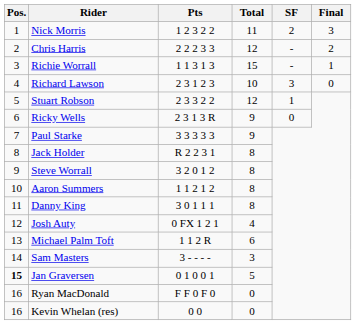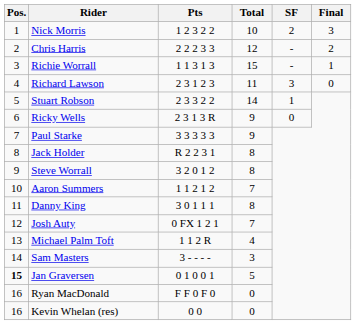Nick Morris | Total: 11 -> 10
Richard Lawson | Total: 10 -> 11
Stuart Robson | Total: 12 -> 14
Aaron Summers | Total: 8 -> 7
Josh Auty | Total: 4 -> 7
Michael Palm Toft | Total: 6 -> 4
